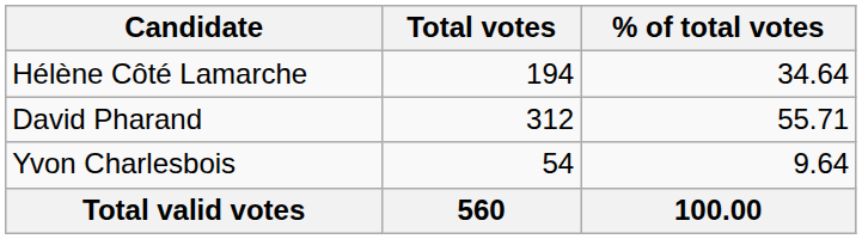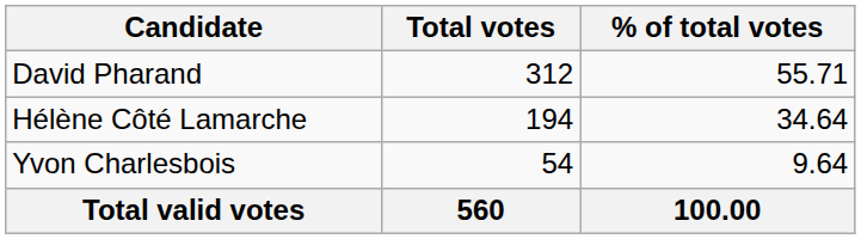rows swapped: David Pharand <-> Hélène Côté Lamarche
